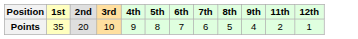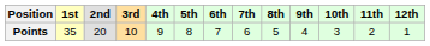+ column: 10th | 3
